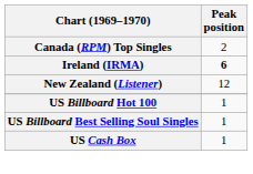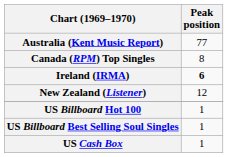+ row: Australia (Kent Music Report) | 77
Canada (RPM) Top Singles | Peak position: 2 -> 8
